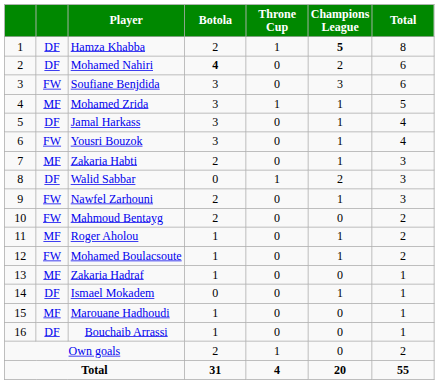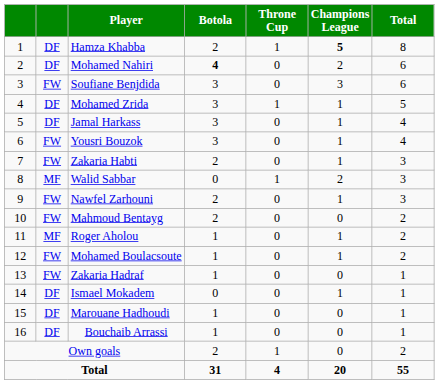Mohamed Zrida | column 2: MF -> DF
Zakaria Habti | column 2: MF -> FW
Walid Sabbar | column 2: DF -> MF
Zakaria Hadraf | column 2: MF -> FW
Marouane Hadhoudi | column 2: MF -> DF
